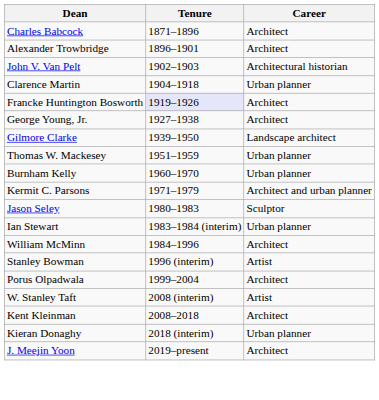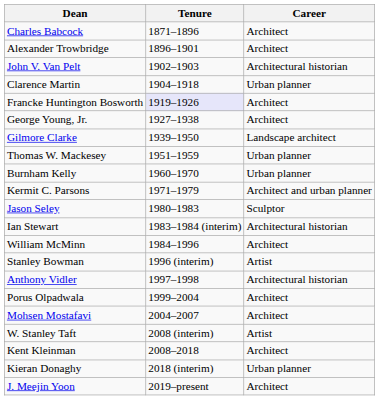Ian Stewart | Career: Urban planner -> Architectural historian
+ row: Anthony Vidler | 1997–1998 | Architectural historian
+ row: Mohsen Mostafavi | 2004–2007 | Architect
